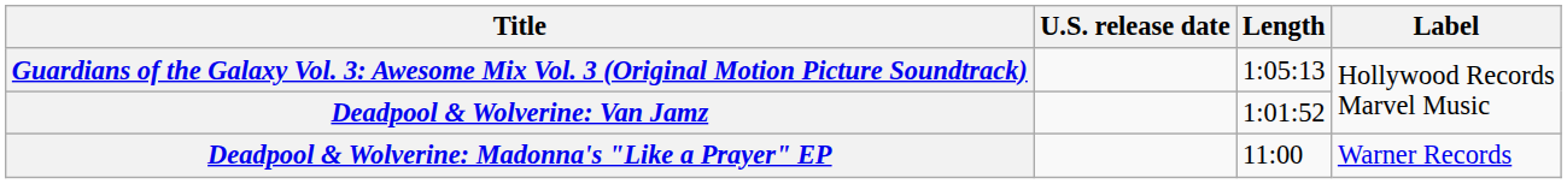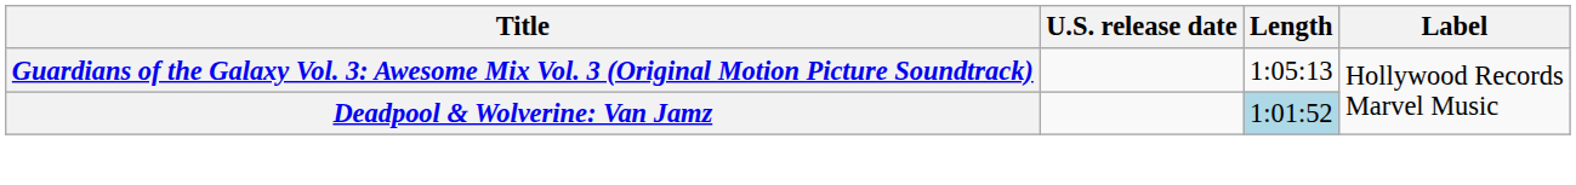Deadpool & Wolverine: Van Jamz | Length: no background -> lightblue background
- row: Deadpool & Wolverine: Madonna's "Like a Prayer" EP | 11:00 | Warner Records
